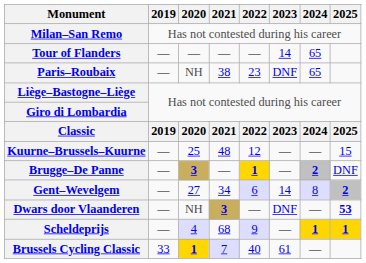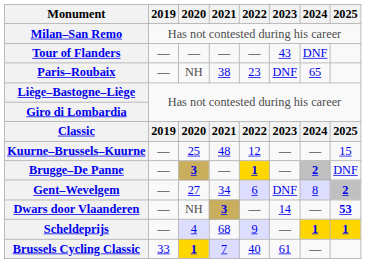Tour of Flanders | 2023: 14 -> 43
Tour of Flanders | 2024: 65 -> DNF
Gent–Wevelgem | 2023: 14 -> DNF
Dwars door Vlaanderen | 2023: DNF -> 14
